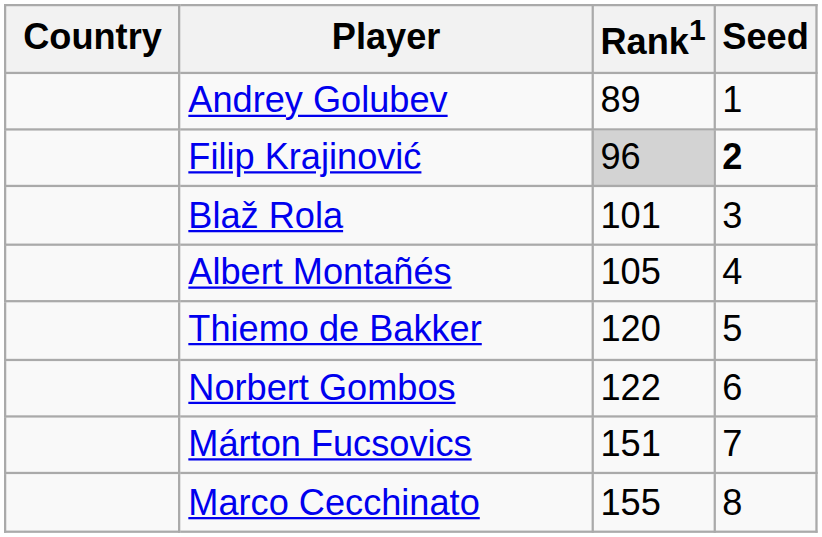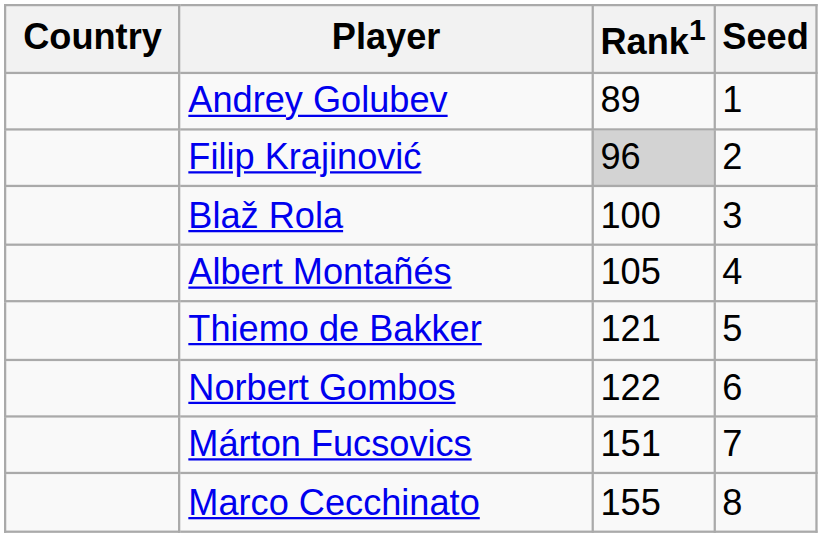Filip Krajinović | Seed: bold -> normal
Blaž Rola | Rank1: 101 -> 100
Thiemo de Bakker | Rank1: 120 -> 121
